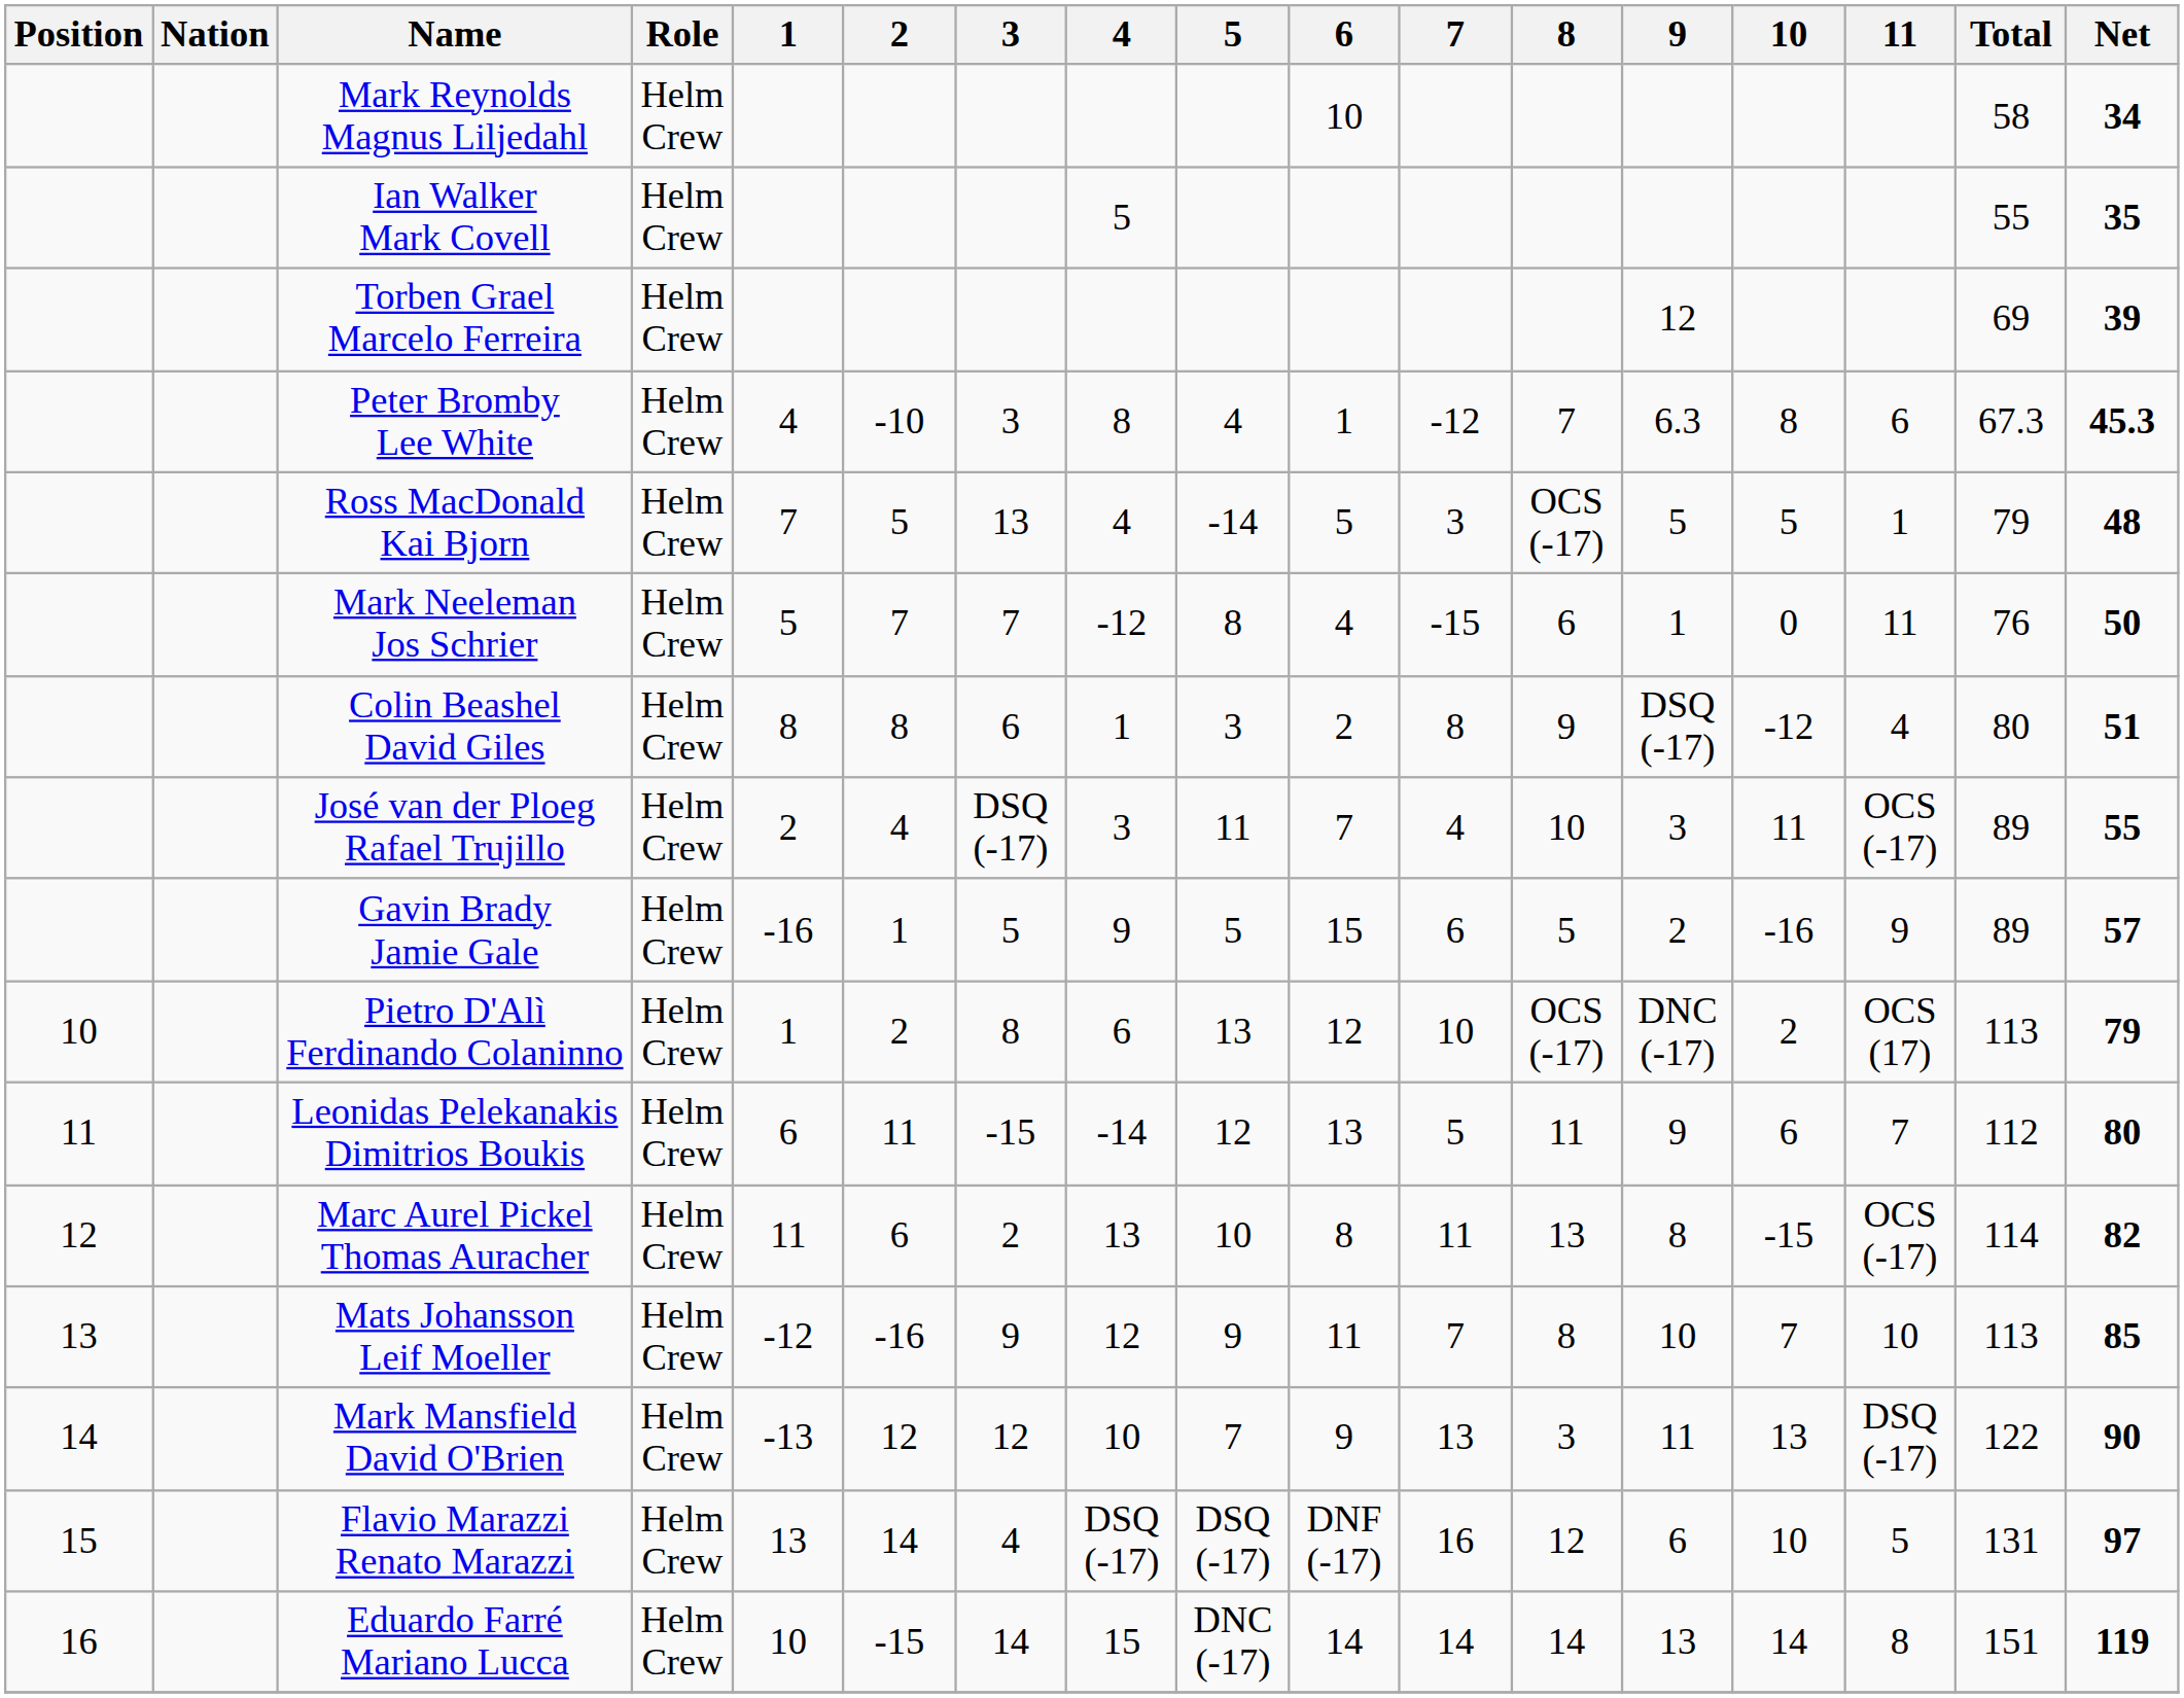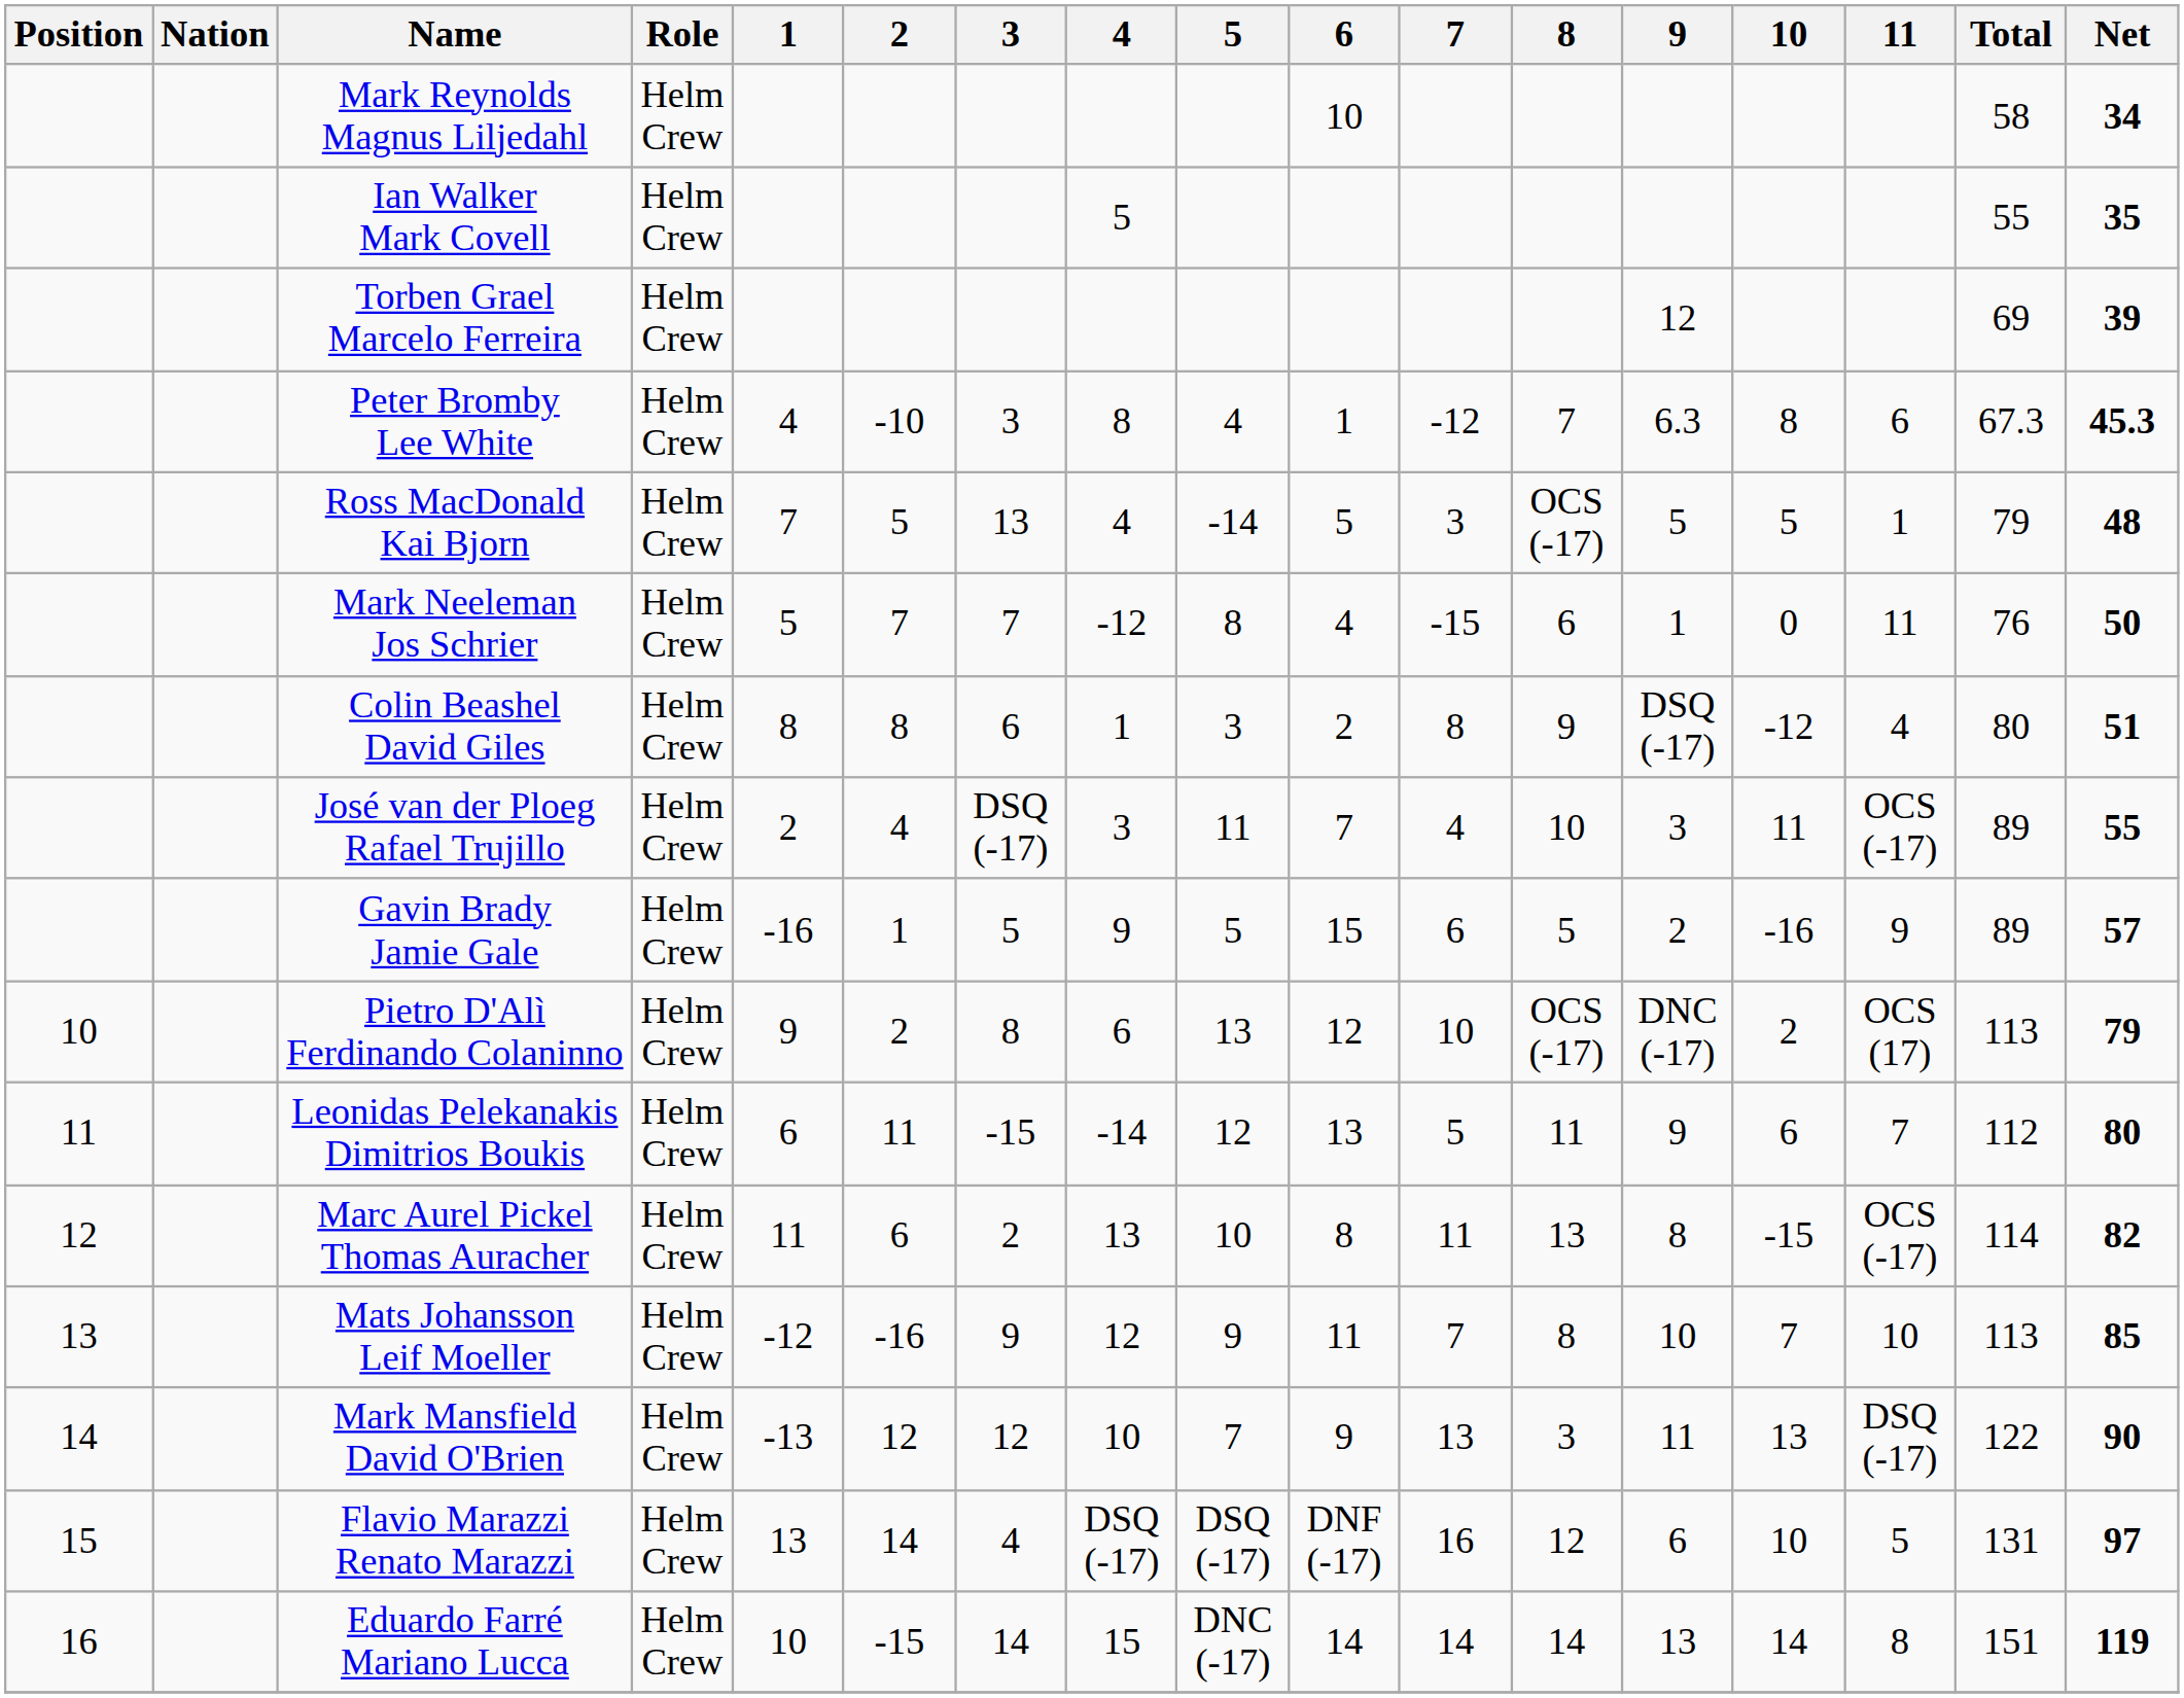Pietro D'Alì Ferdinando Colaninno | 1: 1 -> 9
